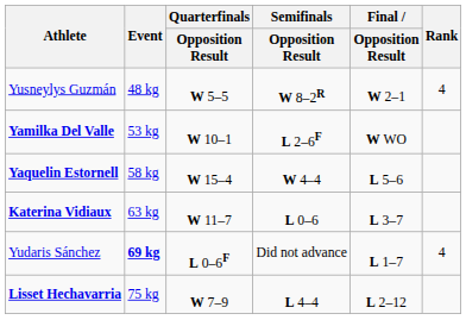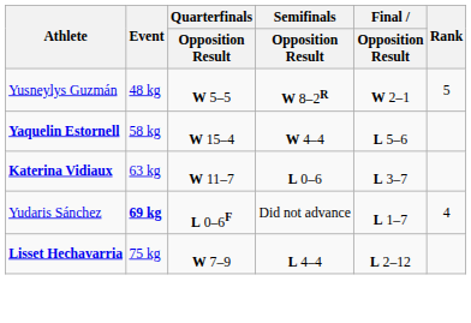Yusneylys Guzmán | Rank: 4 -> 5
- row: Yamilka Del Valle | 53 kg | W 10–1 | L 2–6F | W WO
